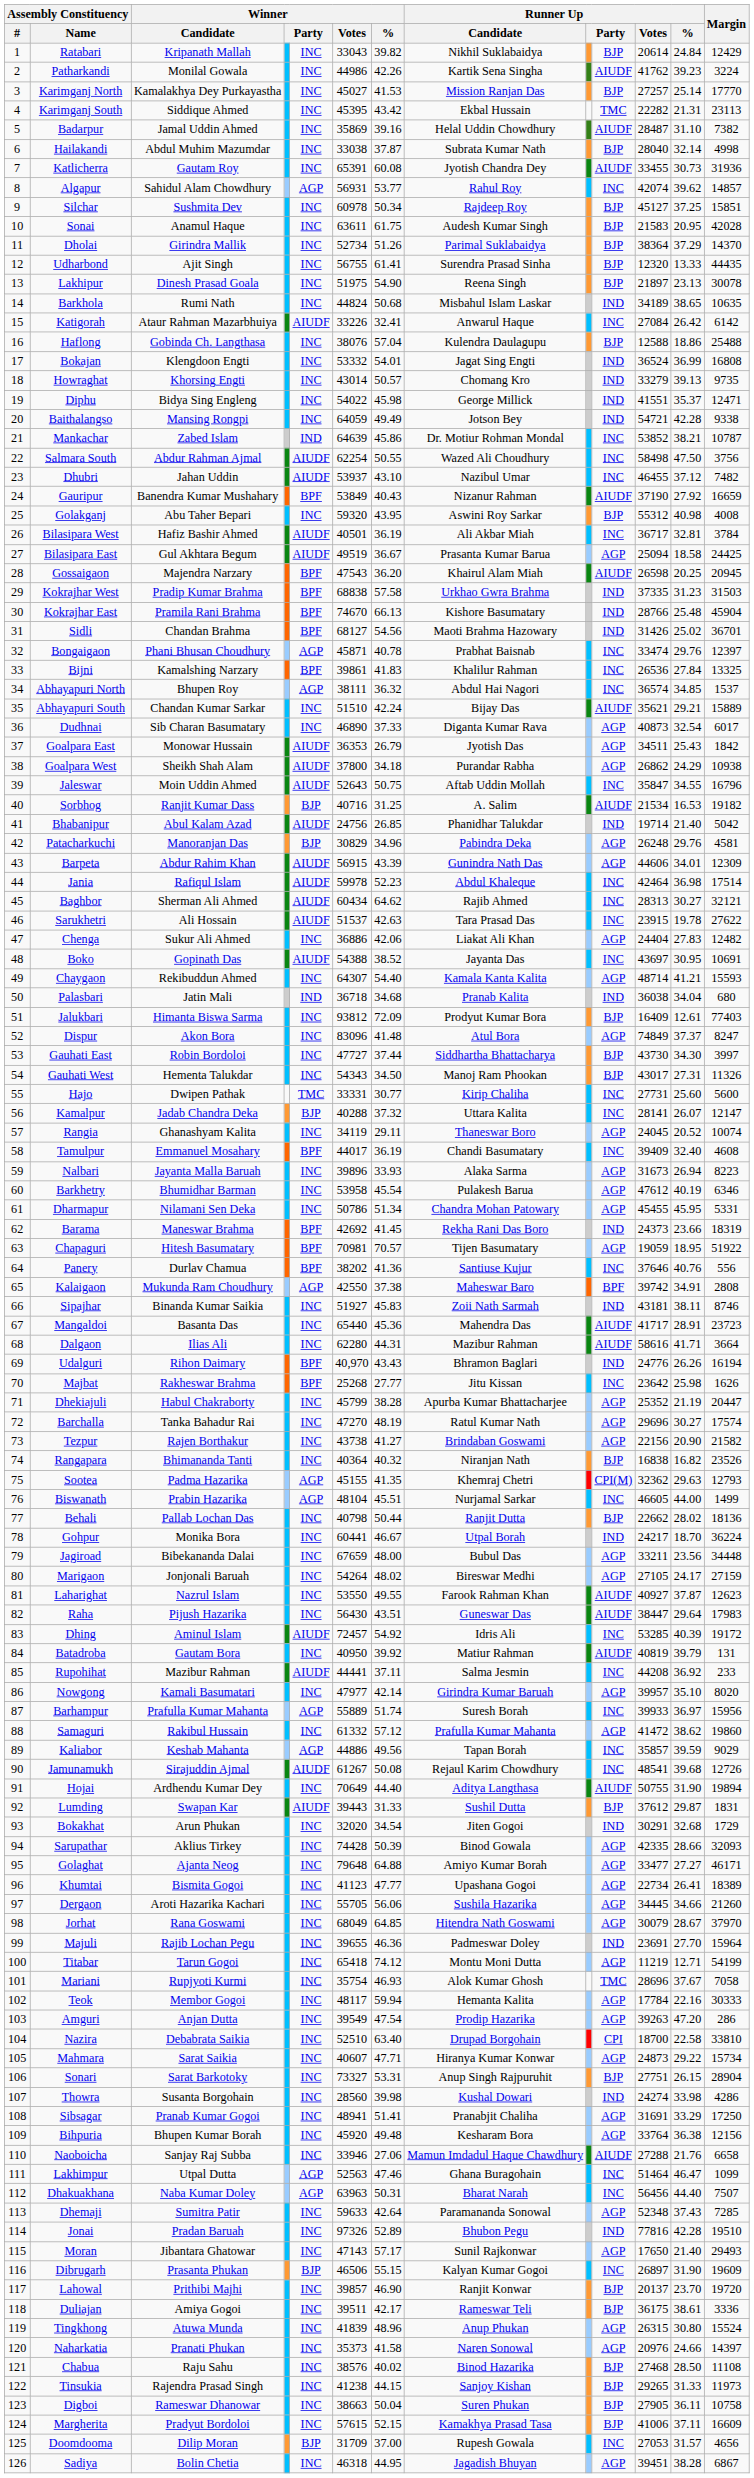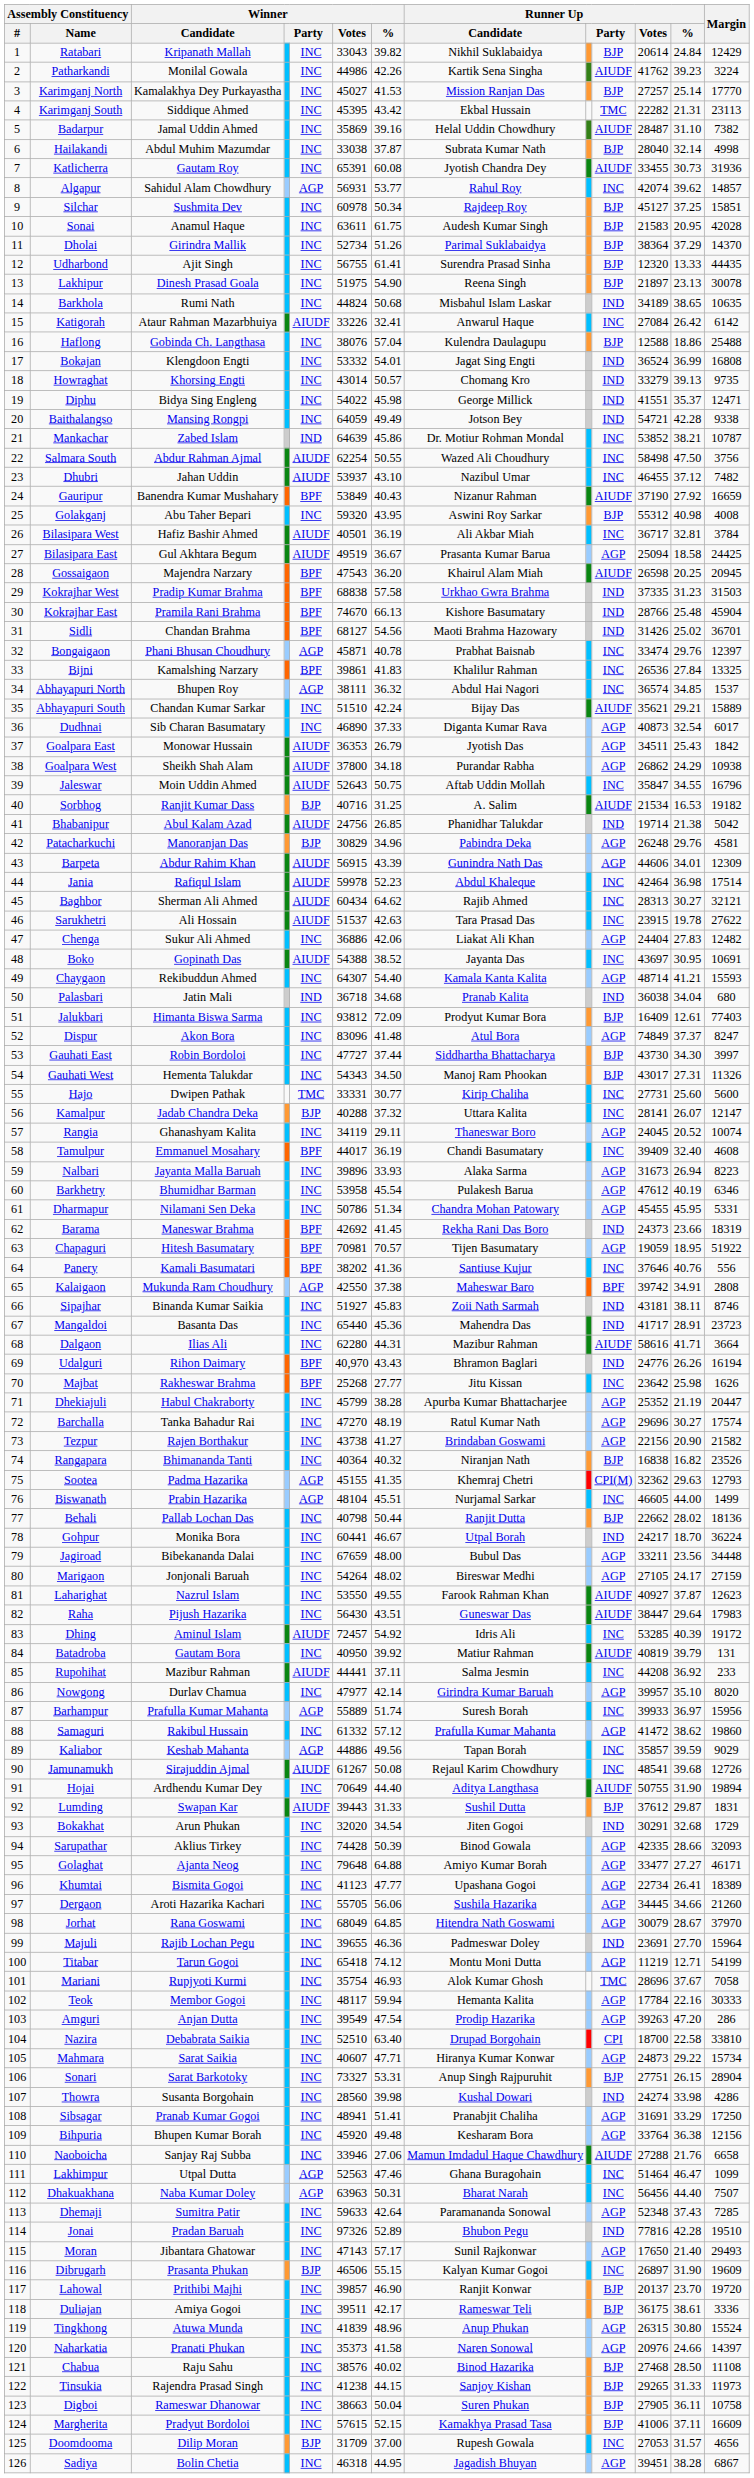Bhabanipur | Runner Up / %: 21.40 -> 21.38
Panery | Winner / Candidate: Durlav Chamua -> Kamali Basumatari
Mangaldoi | column 10: AIUDF -> IND
Nowgong | Winner / Candidate: Kamali Basumatari -> Durlav Chamua
